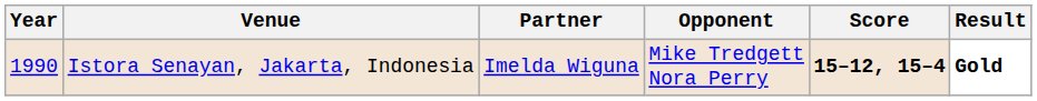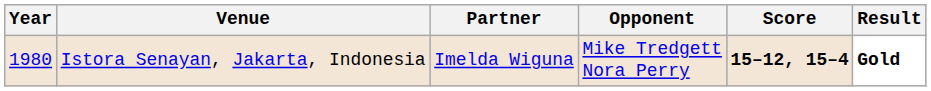Istora Senayan, Jakarta, Indonesia | Year: 1990 -> 1980
